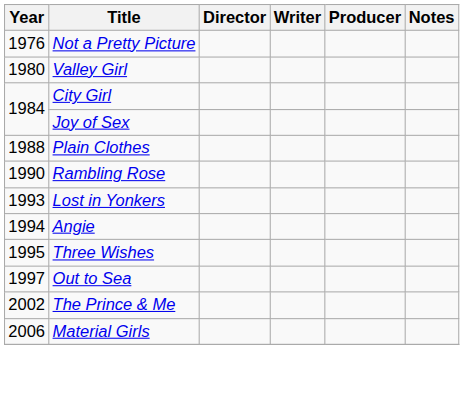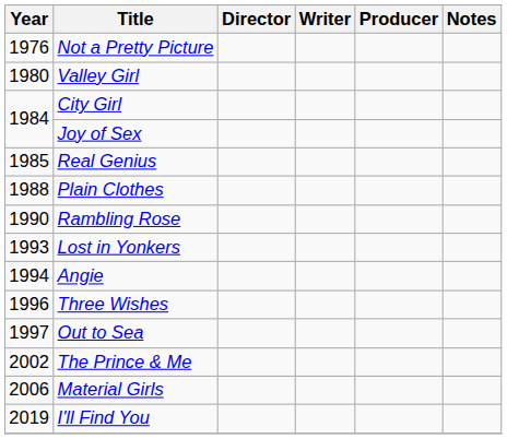+ row: 1985 | Real Genius
Three Wishes | Year: 1995 -> 1996
+ row: 2019 | I'll Find You
